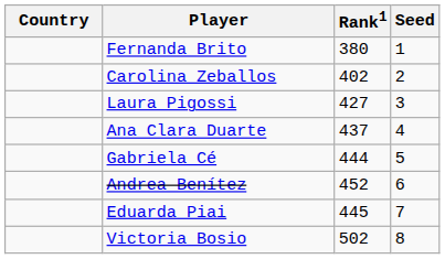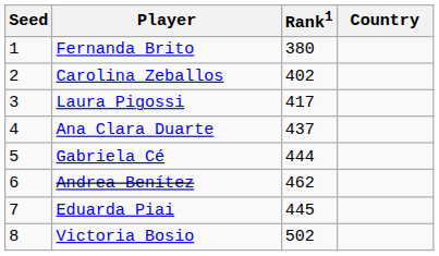columns swapped: Country <-> Seed
Laura Pigossi | Rank1: 427 -> 417
Andrea Benítez | Rank1: 452 -> 462
